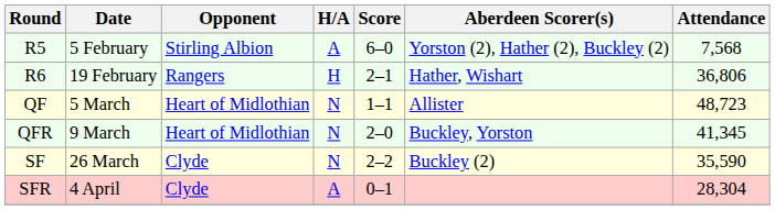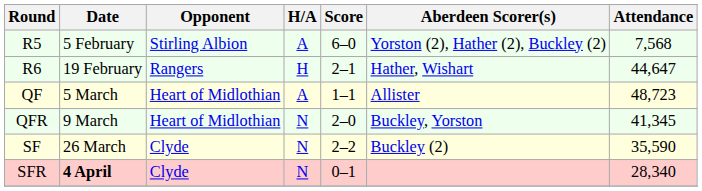R6 | Attendance: 36,806 -> 44,647
QF | H/A: N -> A
SFR | Date: normal -> bold
SFR | H/A: A -> N
SFR | Attendance: 28,304 -> 28,340
